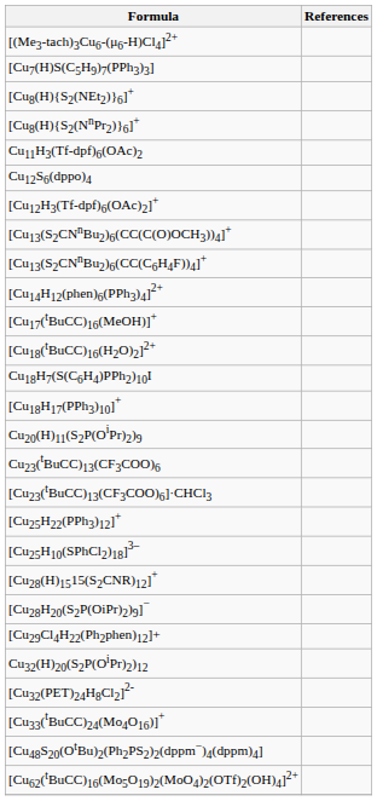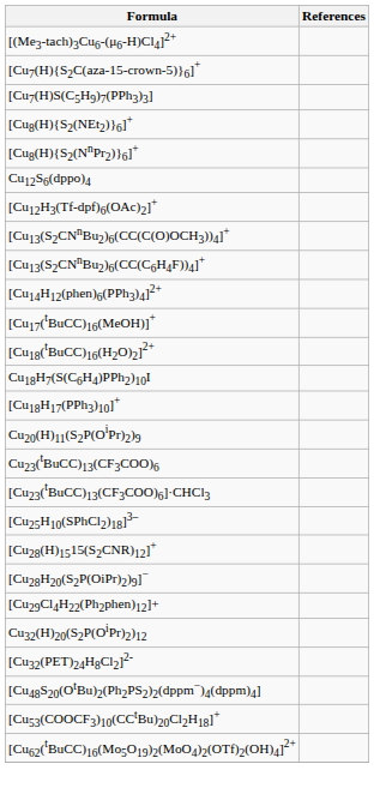+ row: [Cu7(H){S2C(aza-15-crown-5)}6]+
- row: Cu11H3(Tf-dpf)6(OAc)2
- row: [Cu25H22(PPh3)12]+
- row: [Cu33(tBuCC)24(Mo4O16)]+
+ row: [Cu53(COOCF3)10(CCtBu)20Cl2H18]+
